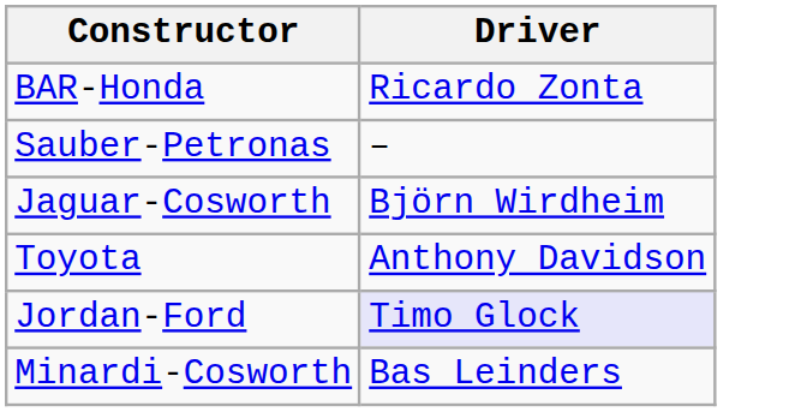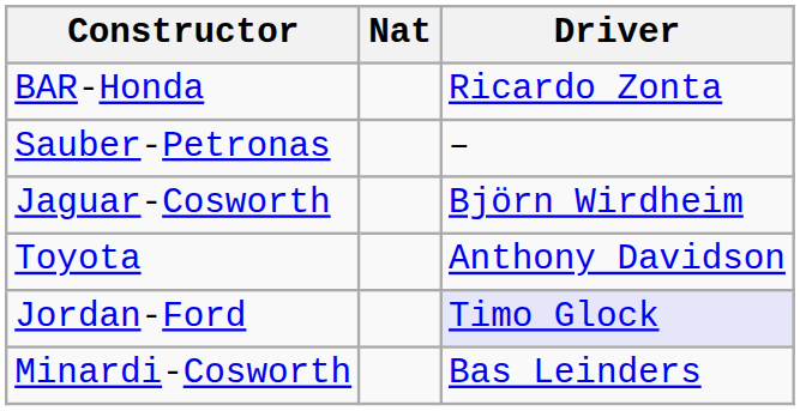+ column: Nat
